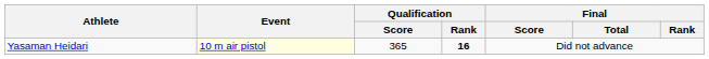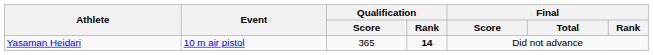Yasaman Heidari | Event: lightyellow background -> no background
Yasaman Heidari | Qualification / Rank: 16 -> 14
